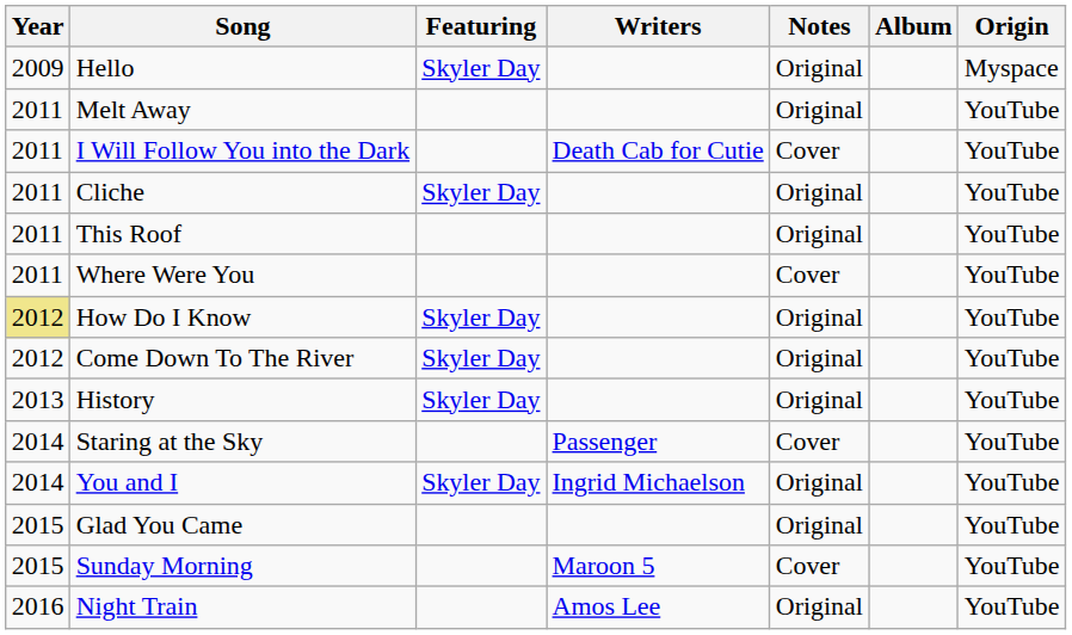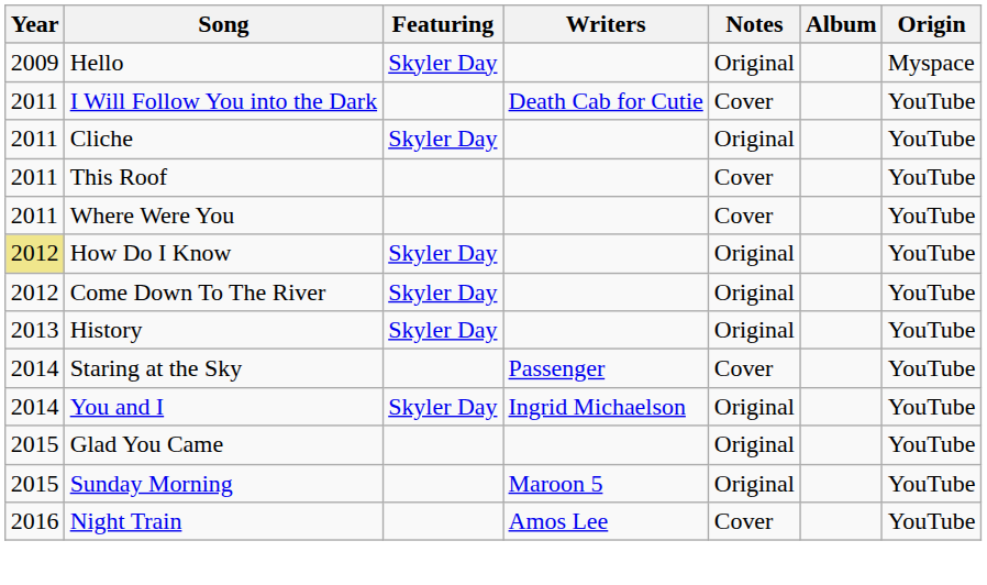- row: 2011 | Melt Away | Original | YouTube
This Roof | Notes: Original -> Cover
Sunday Morning | Notes: Cover -> Original
Night Train | Notes: Original -> Cover
